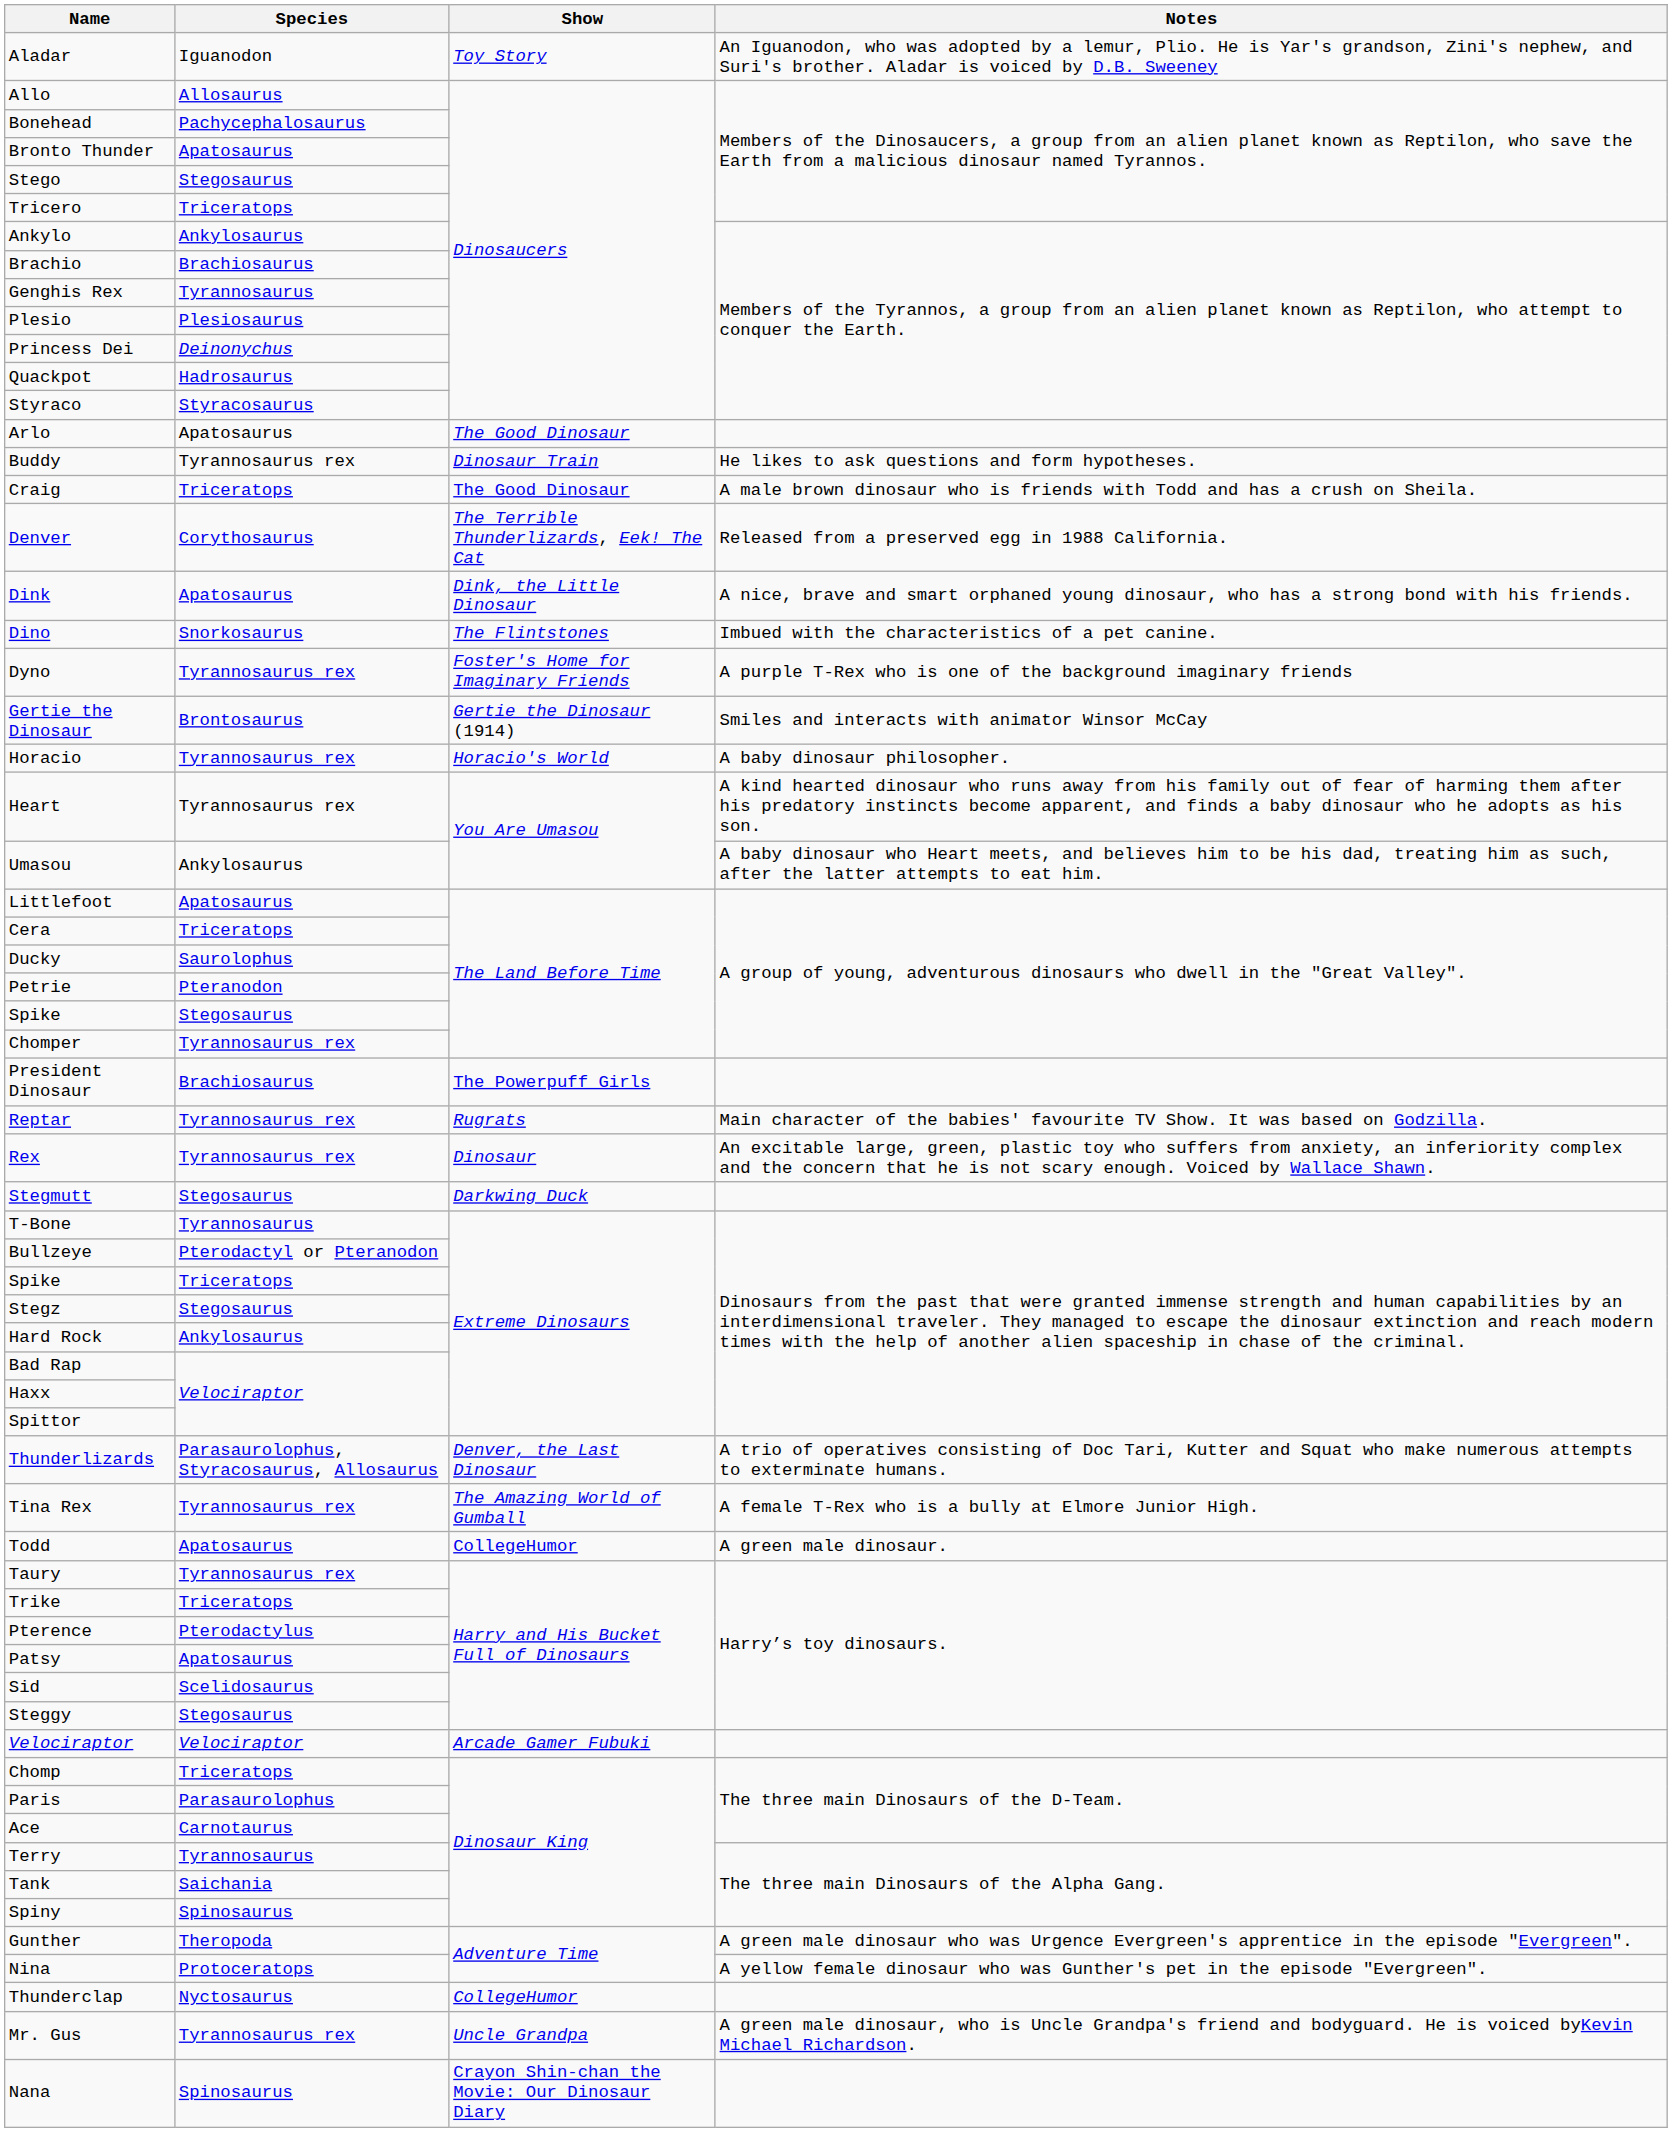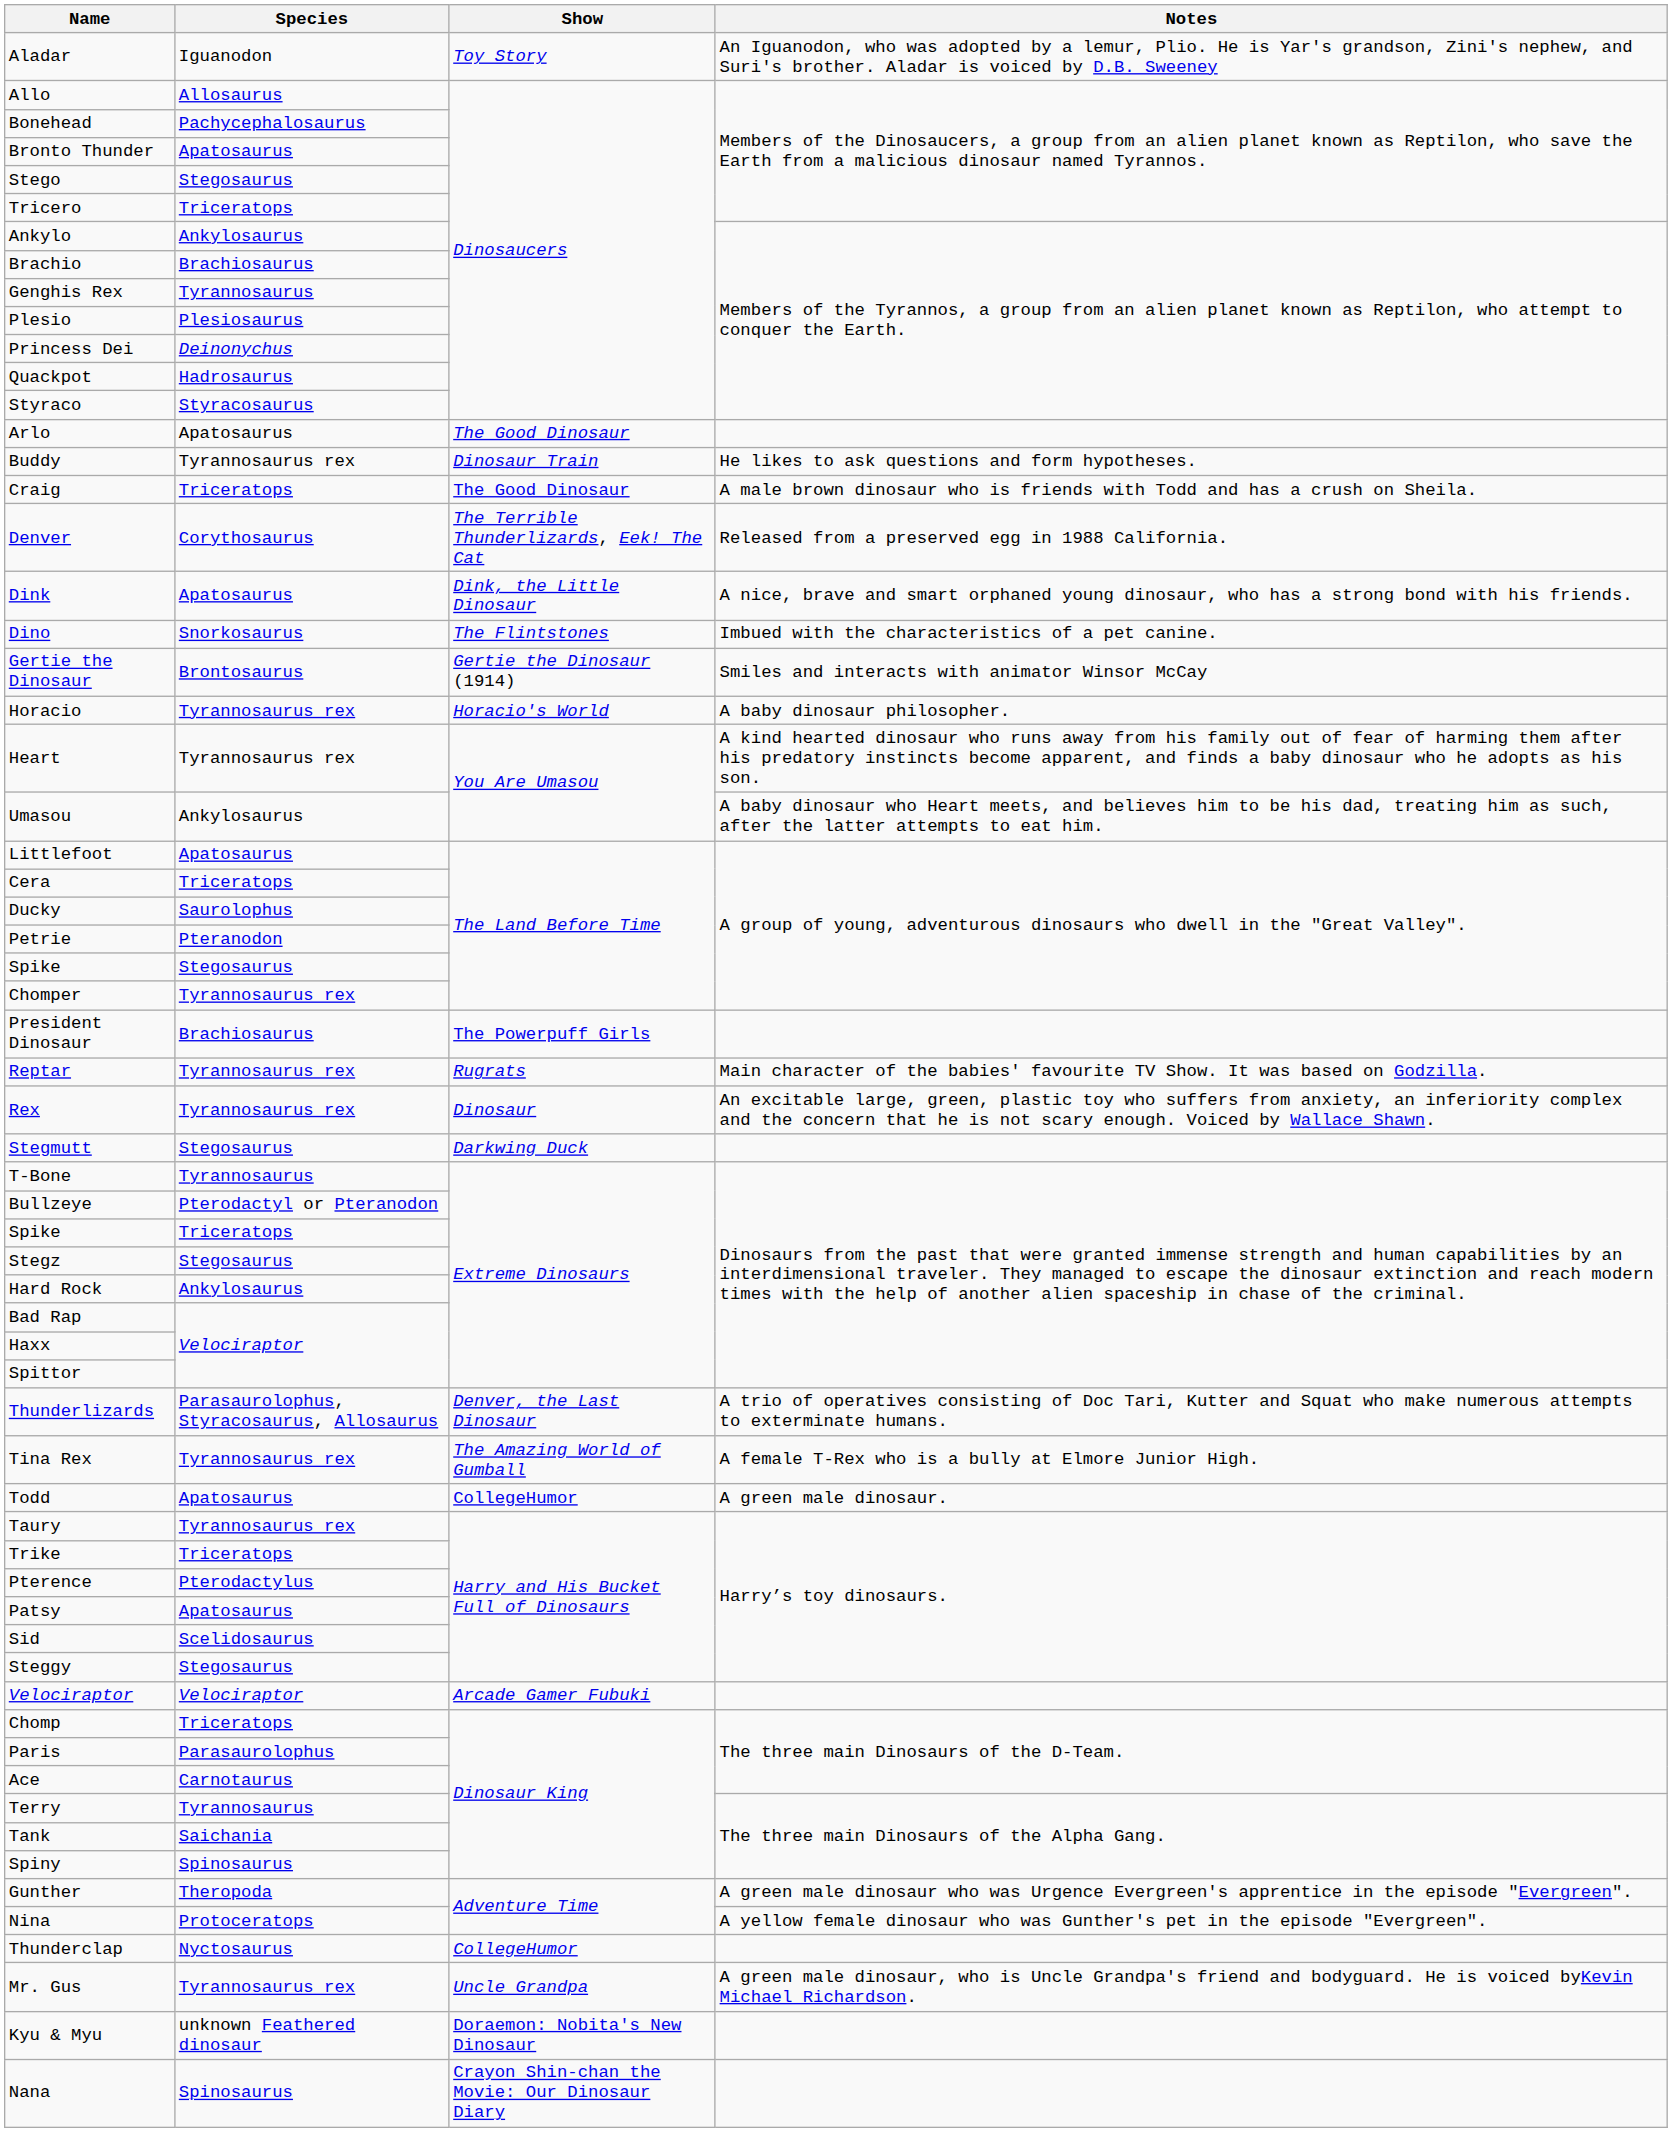- row: Dyno | Tyrannosaurus rex | Foster's Home for Imaginary Friends | A purple T-Rex who is one of the background imaginary friends
+ row: Kyu & Myu | unknown Feathered dinosaur | Doraemon: Nobita's New Dinosaur
